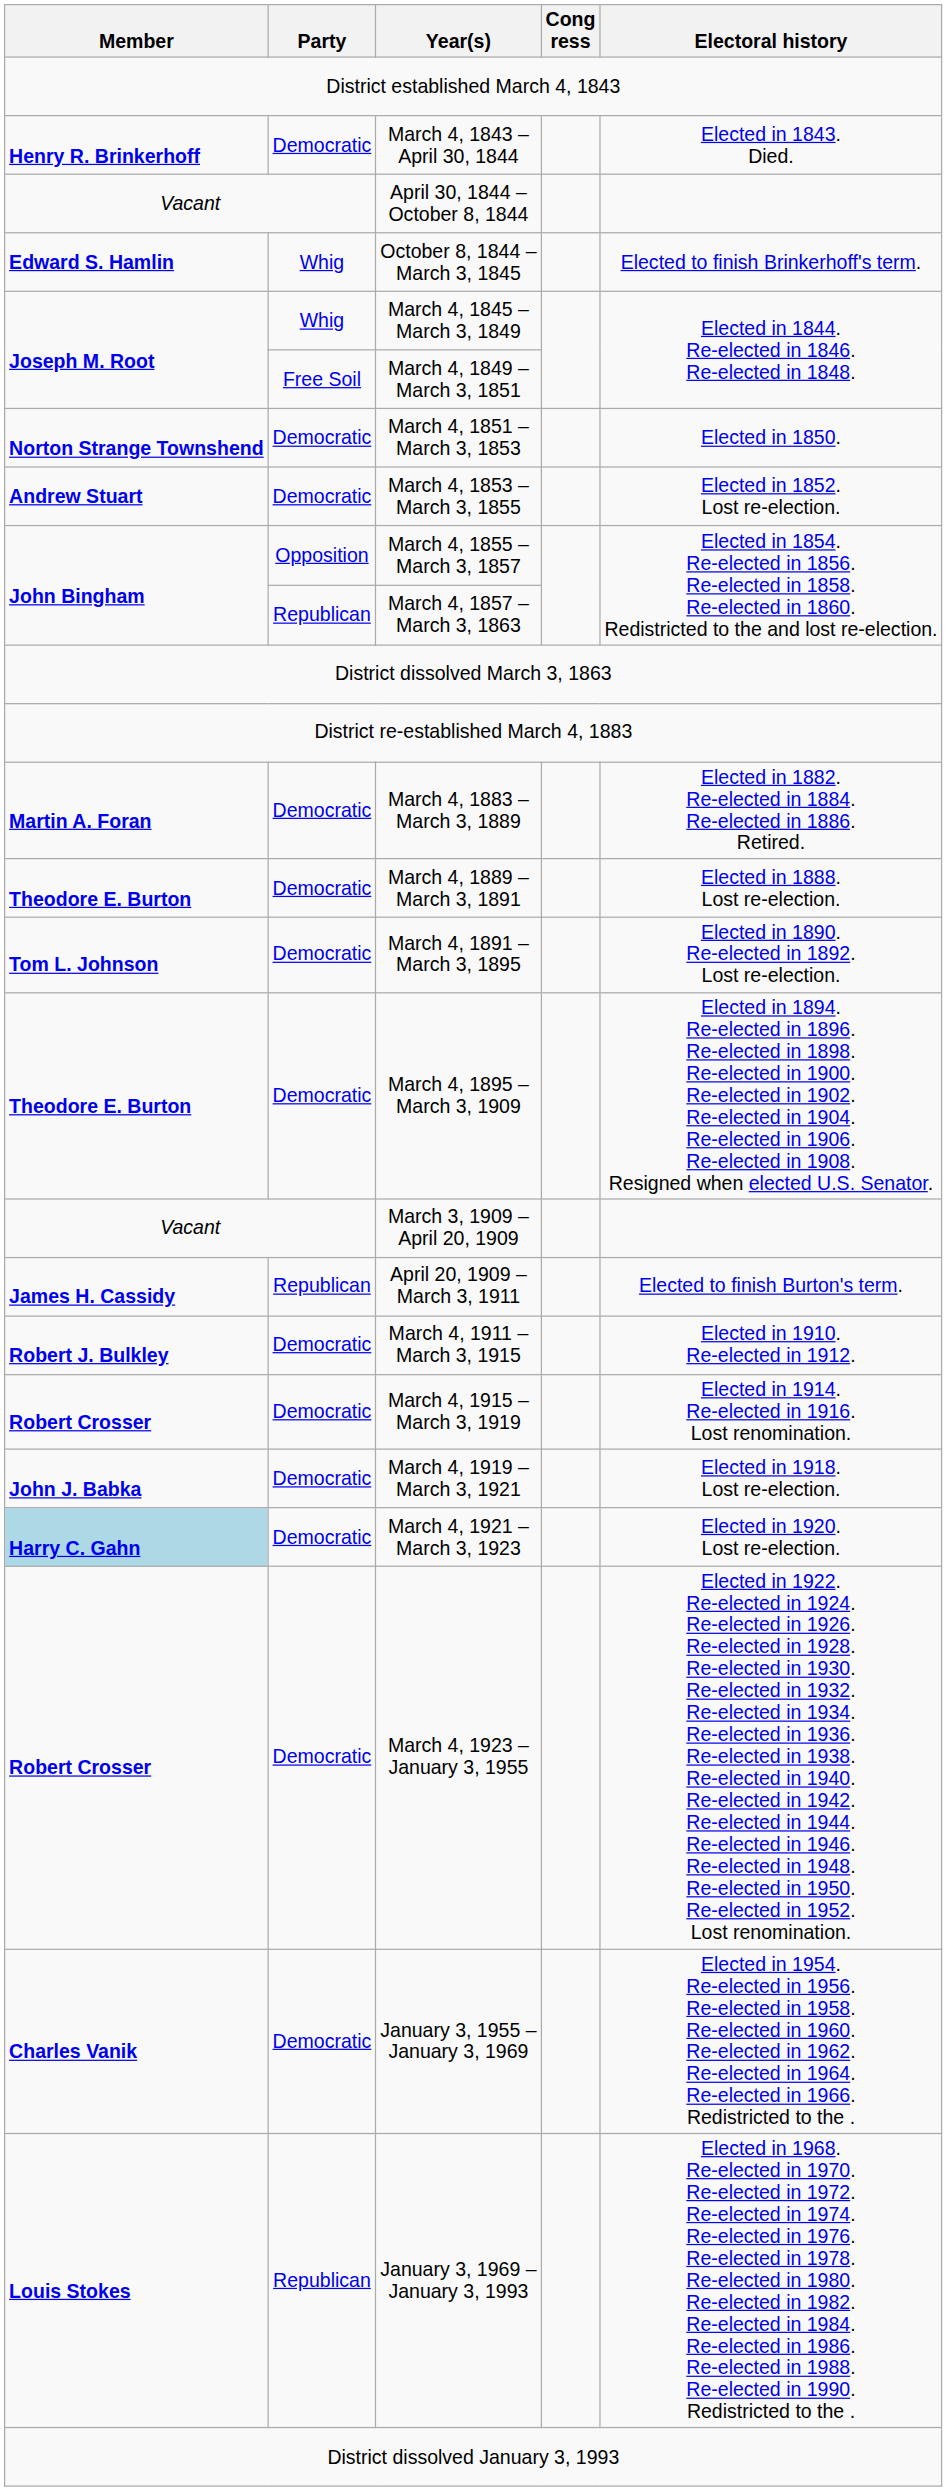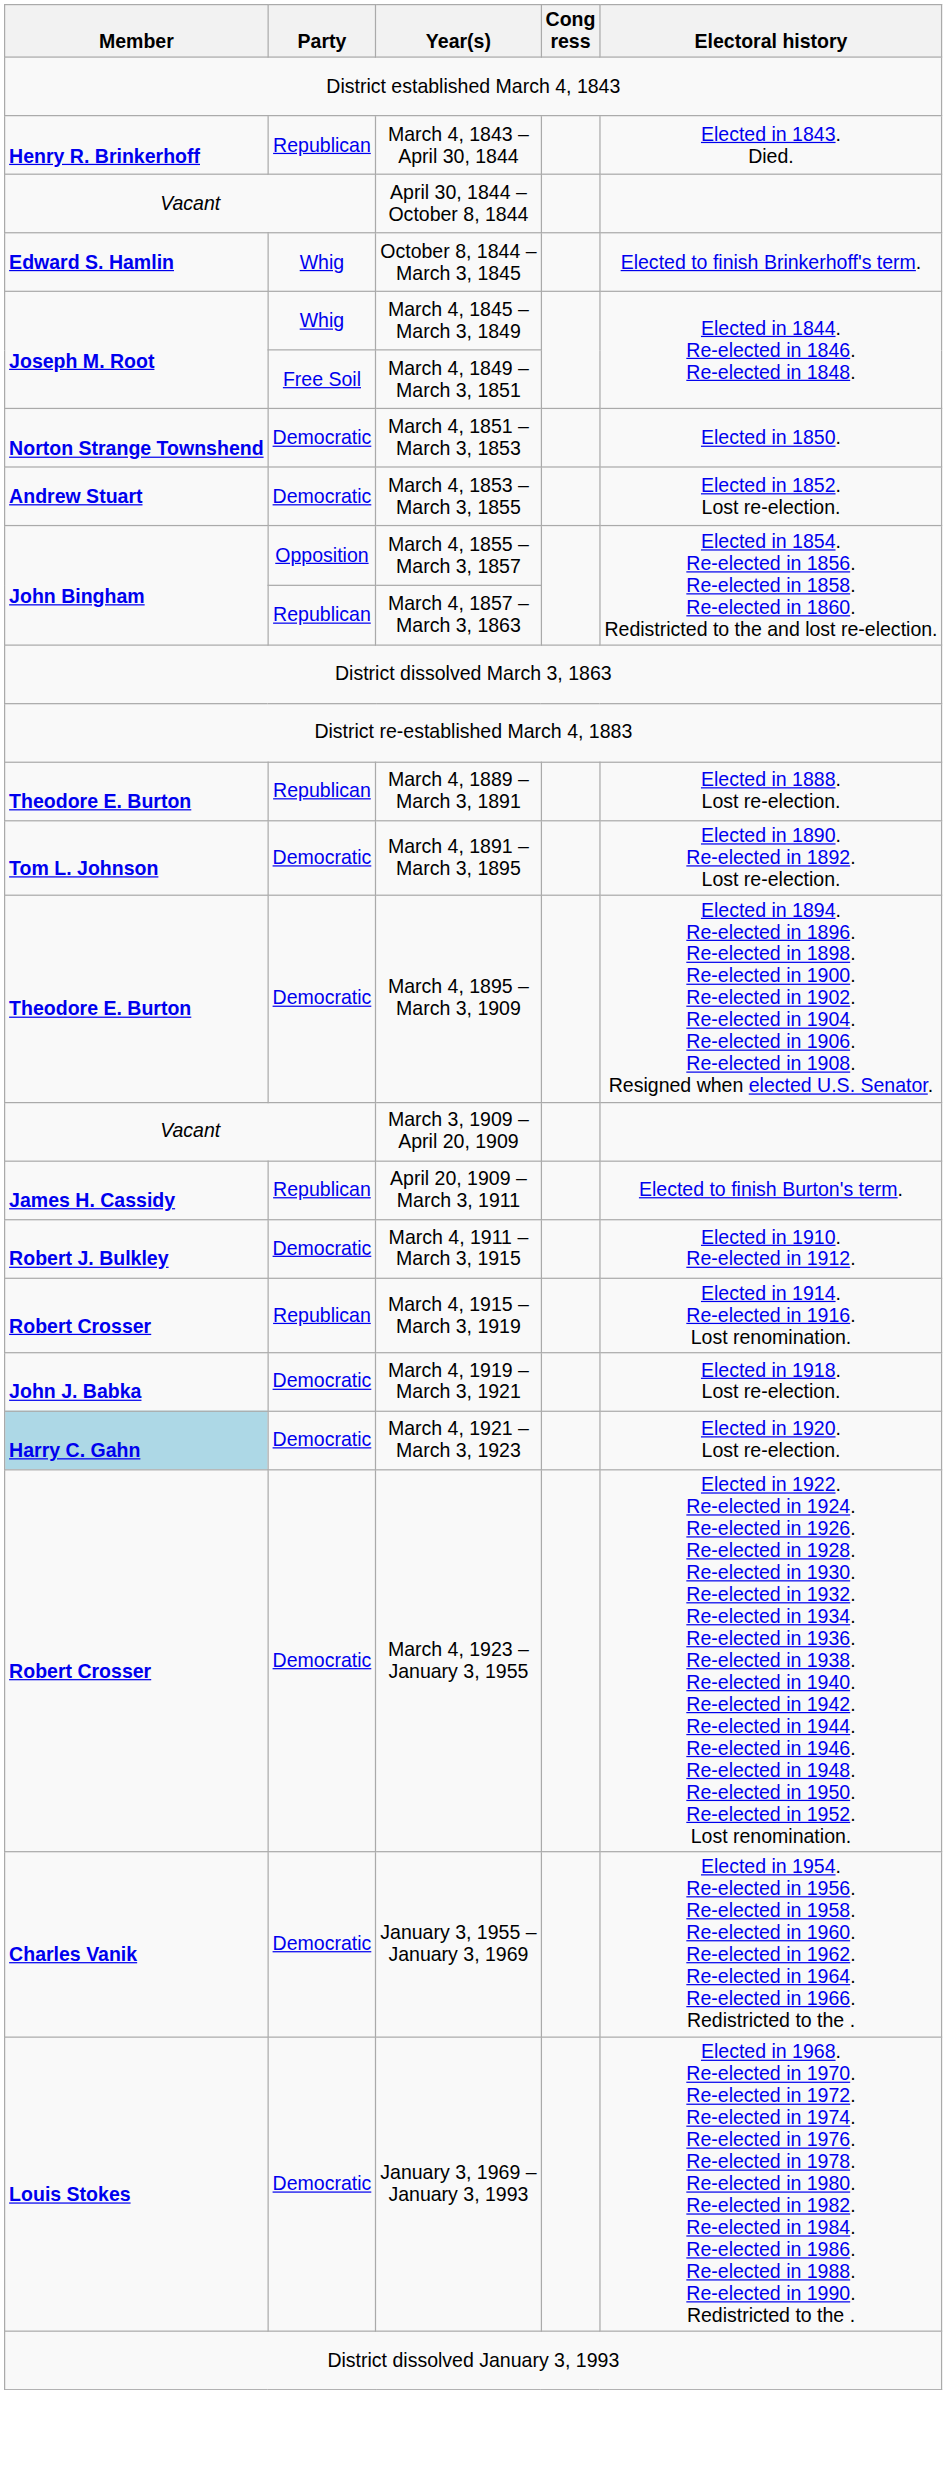March 4, 1843 – April 30, 1844 | Party: Democratic -> Republican
- row: Martin A. Foran | Democratic | March 4, 1883 – March 3, 1889 | Elected in 1882. Re-elected in 1884. Re-elected in 1886. Retired.
March 4, 1889 – March 3, 1891 | Party: Democratic -> Republican
March 4, 1915 – March 3, 1919 | Party: Democratic -> Republican
January 3, 1969 – January 3, 1993 | Party: Republican -> Democratic
